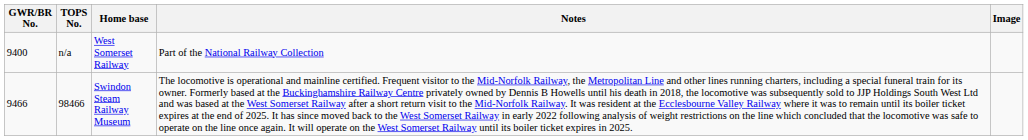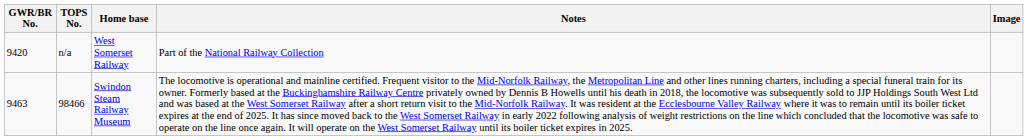n/a | GWR/BR No.: 9400 -> 9420
98466 | GWR/BR No.: 9466 -> 9463
